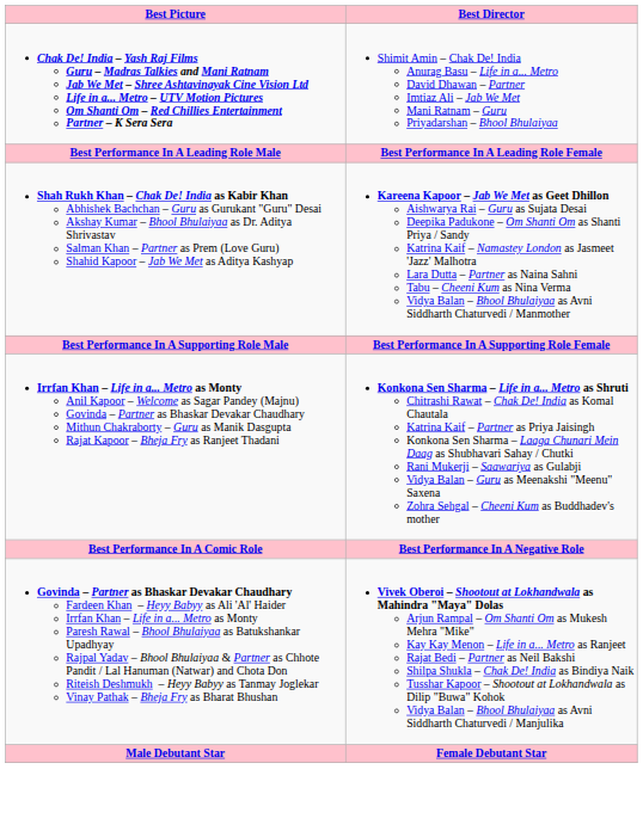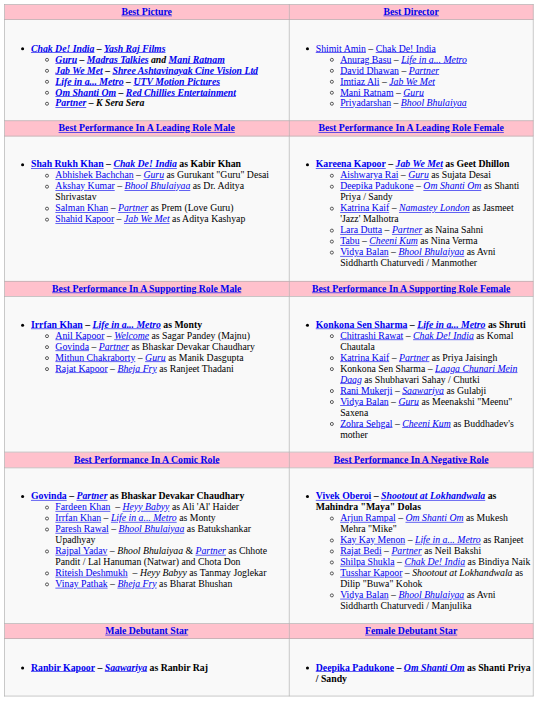+ row: Ranbir Kapoor – Saawariya as Ranbir Raj | Deepika Padukone – Om Shanti Om as Shanti Priya / Sandy
